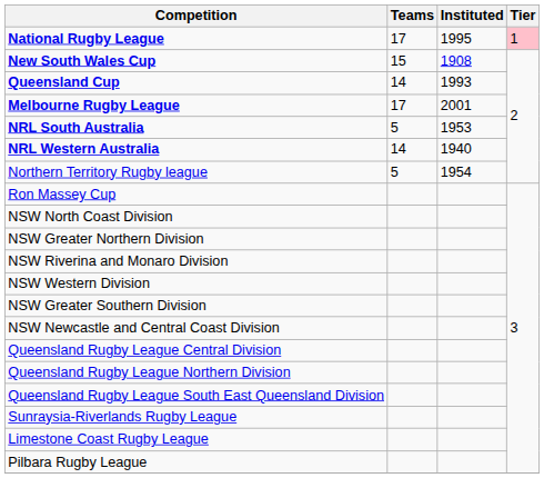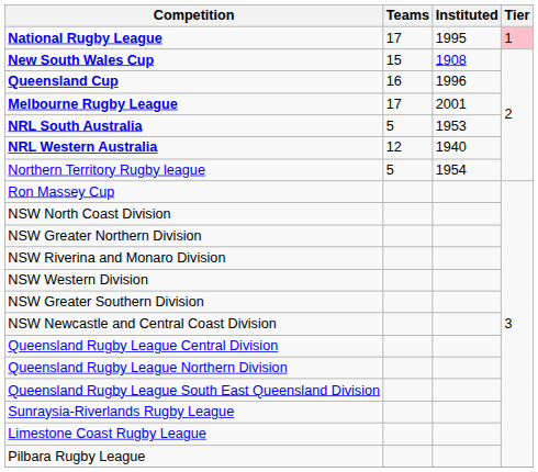Queensland Cup | Teams: 14 -> 16
Queensland Cup | Instituted: 1993 -> 1996
NRL Western Australia | Teams: 14 -> 12
